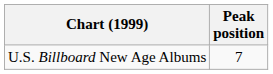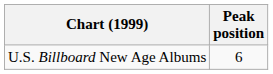U.S. Billboard New Age Albums | Peak position: 7 -> 6
